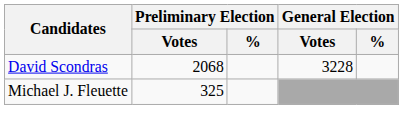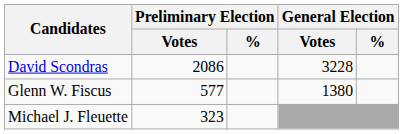David Scondras | Preliminary Election / Votes: 2068 -> 2086
+ row: Glenn W. Fiscus | 577 | 1380
Michael J. Fleuette | Preliminary Election / Votes: 325 -> 323
